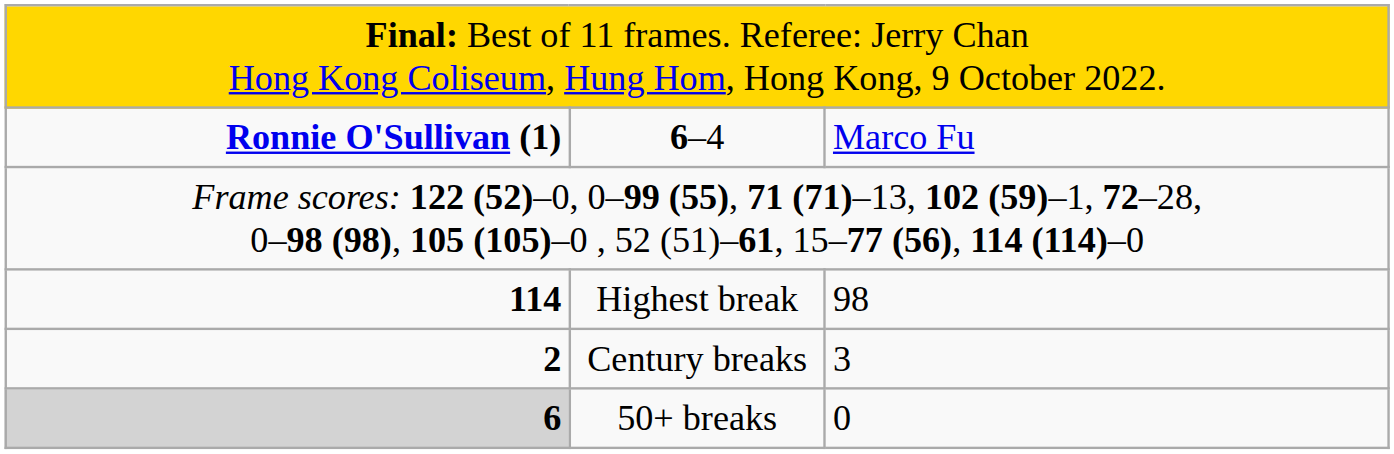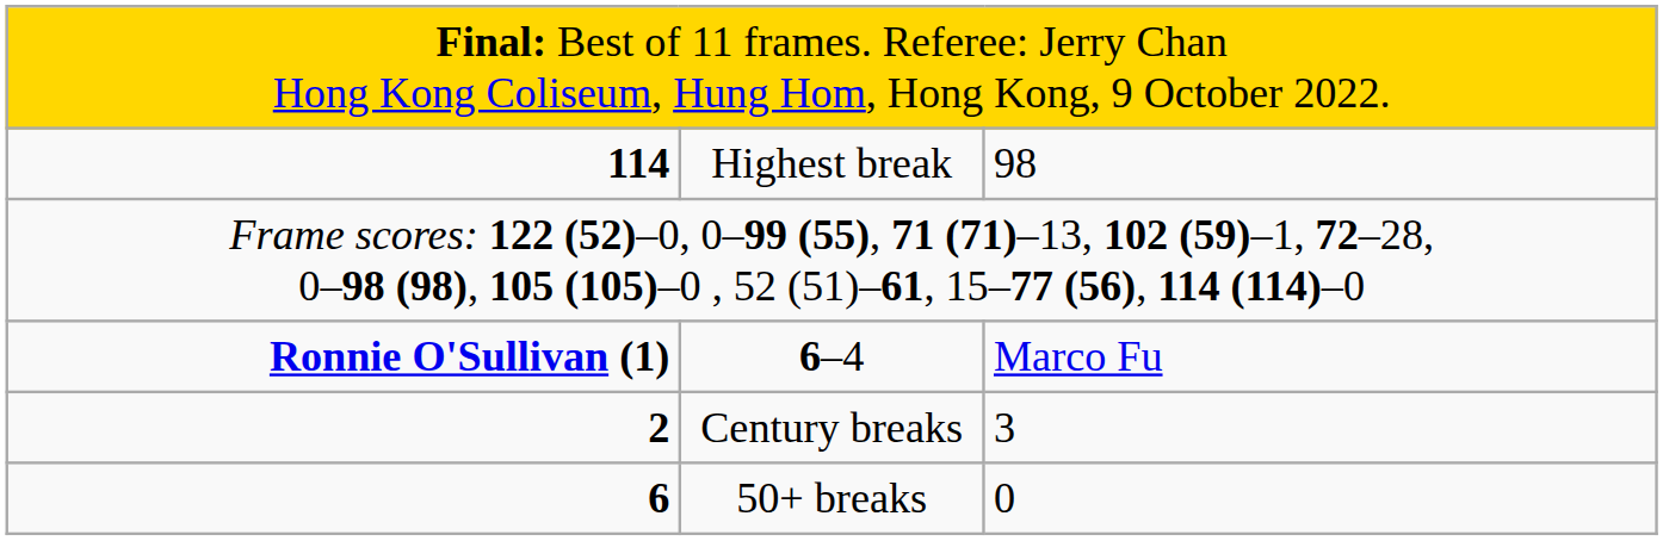rows swapped: 6–4 <-> Highest break
50+ breaks | column 1: lightgrey background -> no background
